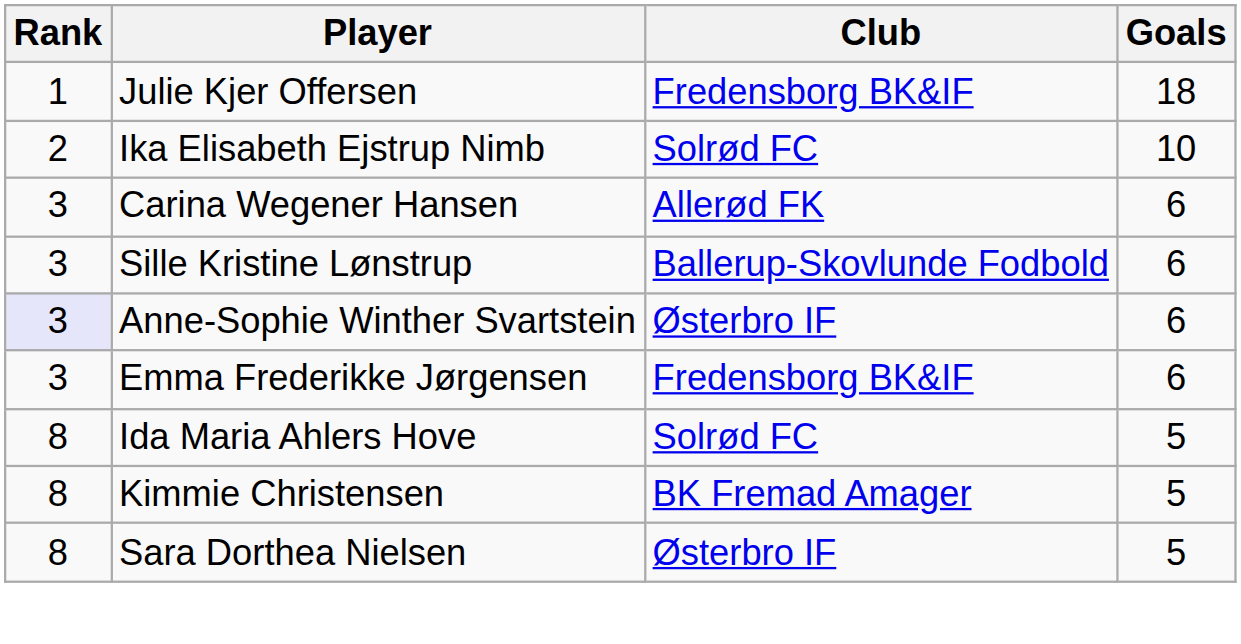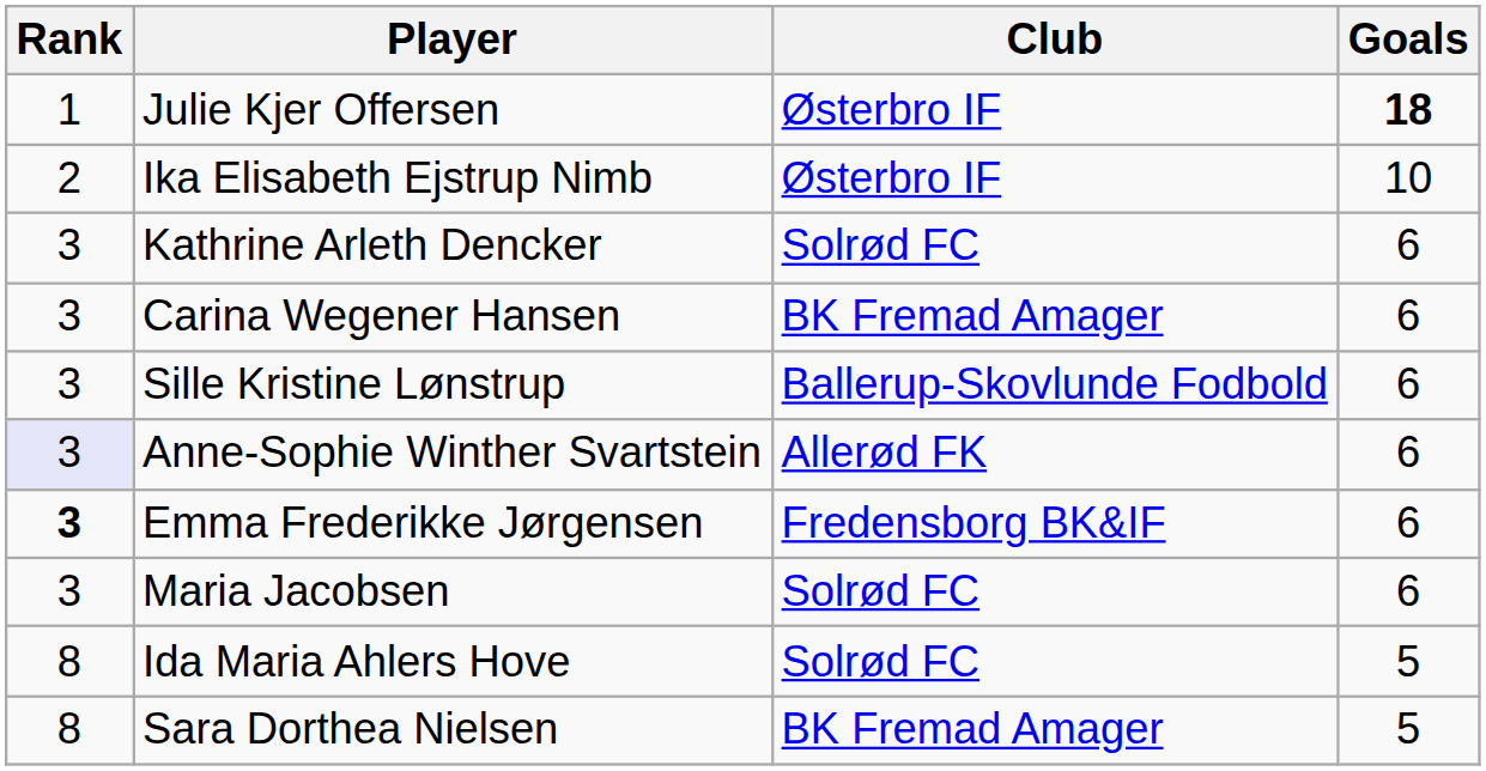Julie Kjer Offersen | Club: Fredensborg BK&IF -> Østerbro IF
Julie Kjer Offersen | Goals: normal -> bold
Ika Elisabeth Ejstrup Nimb | Club: Solrød FC -> Østerbro IF
+ row: 3 | Kathrine Arleth Dencker | Solrød FC | 6
Carina Wegener Hansen | Club: Allerød FK -> BK Fremad Amager
Anne-Sophie Winther Svartstein | Club: Østerbro IF -> Allerød FK
Emma Frederikke Jørgensen | Rank: normal -> bold
+ row: 3 | Maria Jacobsen | Solrød FC | 6
- row: 8 | Kimmie Christensen | BK Fremad Amager | 5
Sara Dorthea Nielsen | Club: Østerbro IF -> BK Fremad Amager
